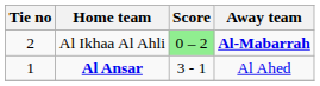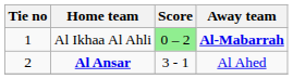Al Ikhaa Al Ahli | Tie no: 2 -> 1
Al Ansar | Tie no: 1 -> 2
